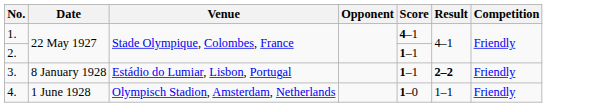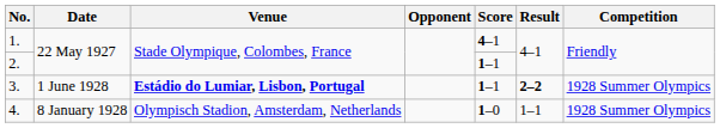3. | Date: 8 January 1928 -> 1 June 1928
3. | Venue: normal -> bold
3. | Competition: Friendly -> 1928 Summer Olympics
4. | Date: 1 June 1928 -> 8 January 1928
4. | Competition: Friendly -> 1928 Summer Olympics
